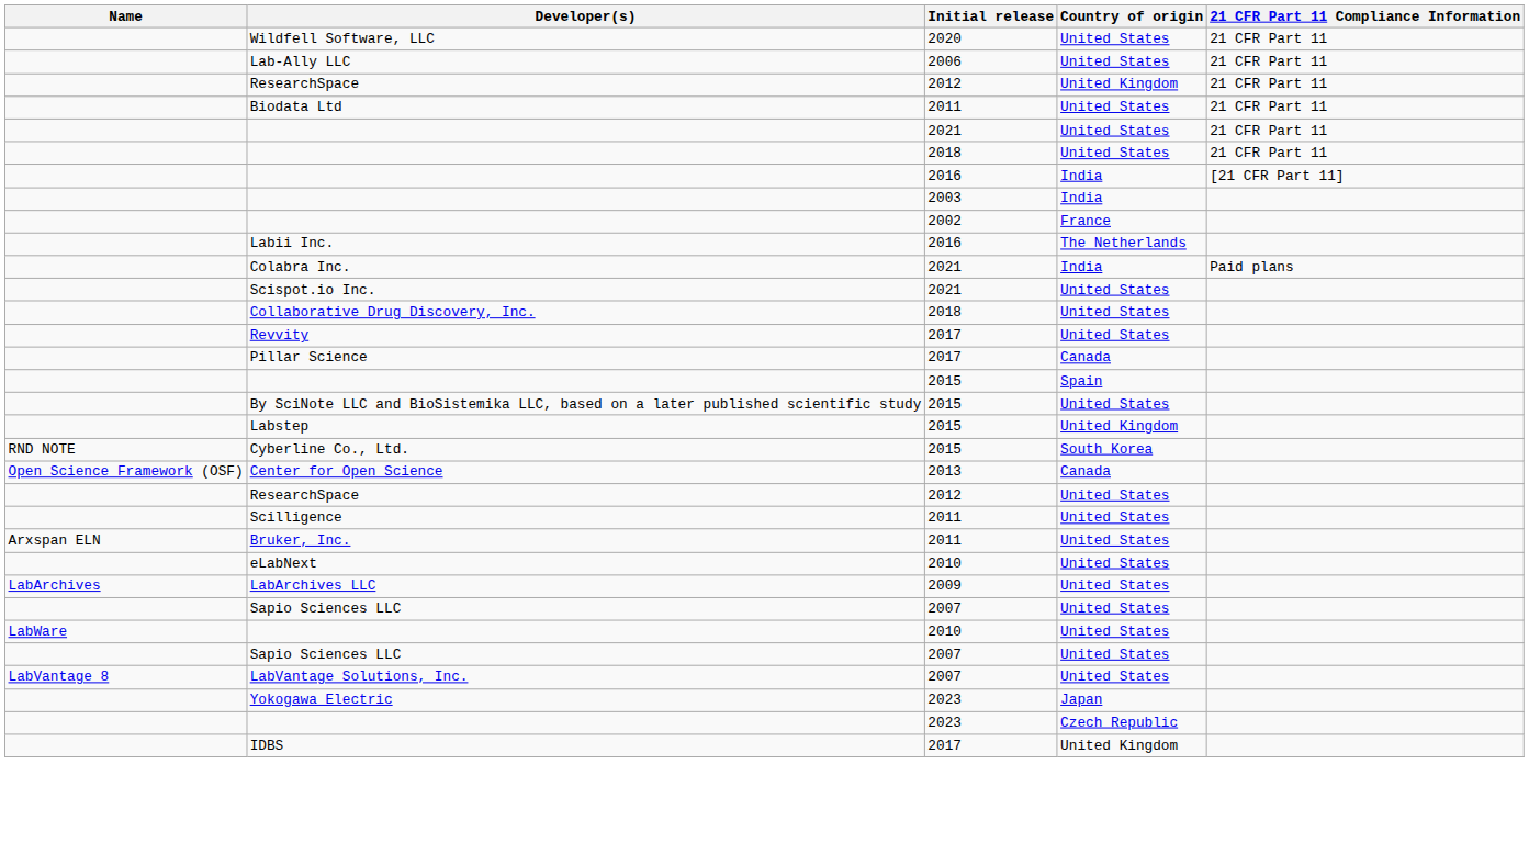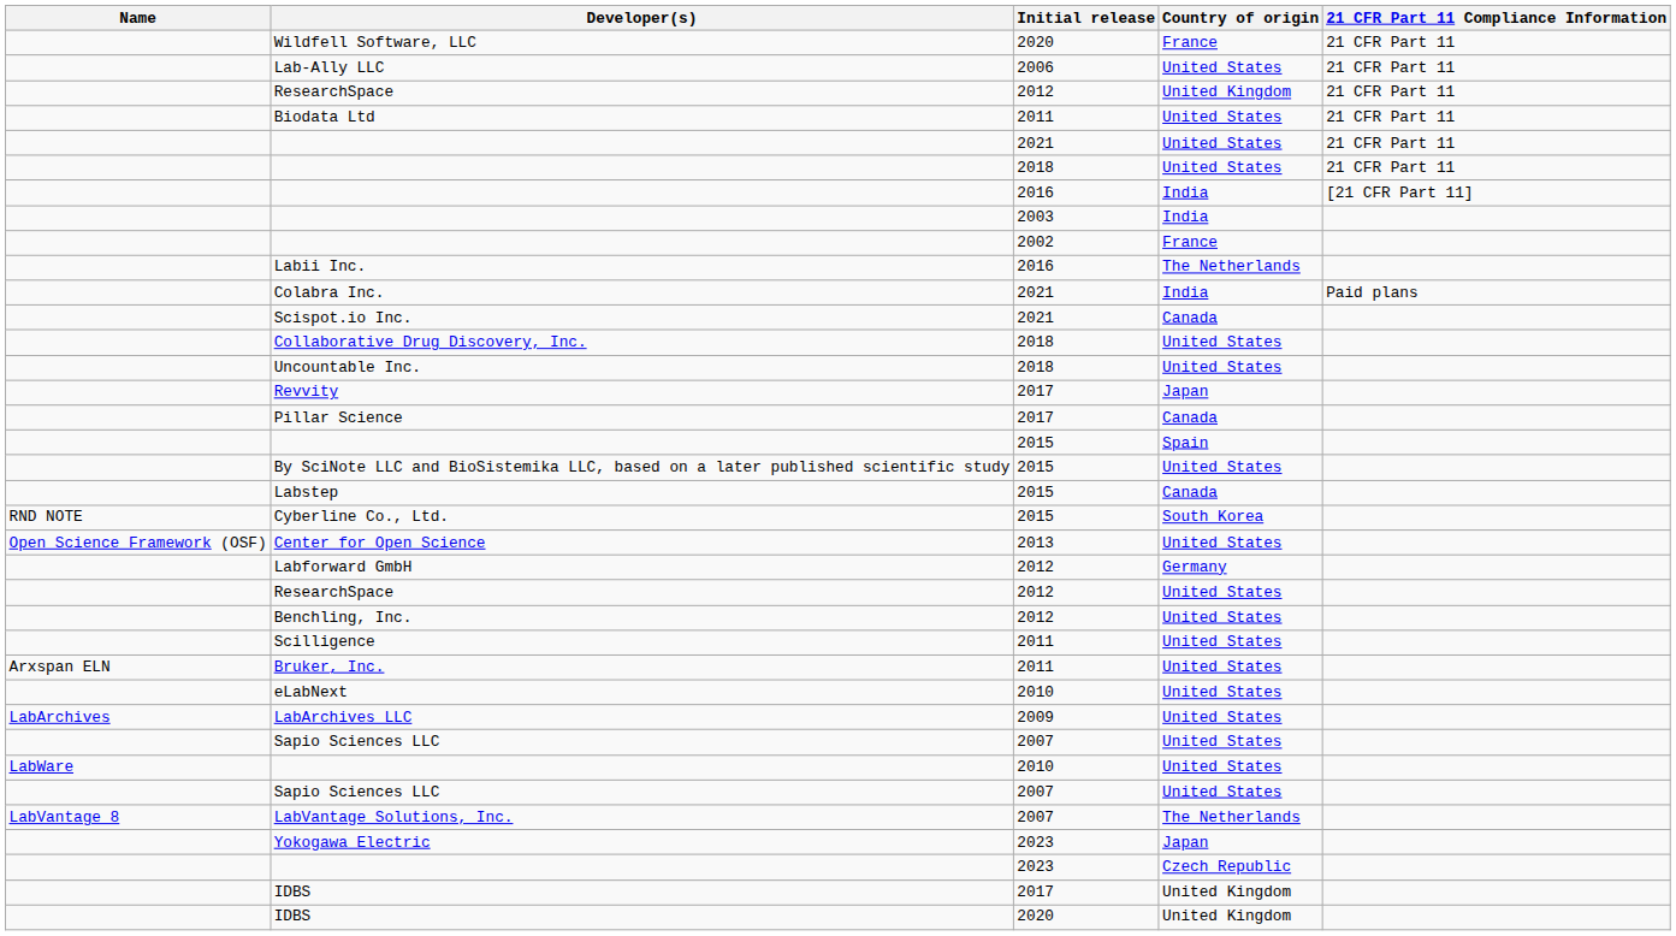Wildfell Software, LLC | Country of origin: United States -> France
Scispot.io Inc. | Country of origin: United States -> Canada
+ row: Uncountable Inc. | 2018 | United States
Revvity | Country of origin: United States -> Japan
Labstep | Country of origin: United Kingdom -> Canada
Center for Open Science | Country of origin: Canada -> United States
+ row: Labforward GmbH | 2012 | Germany
+ row: Benchling, Inc. | 2012 | United States
LabVantage Solutions, Inc. | Country of origin: United States -> The Netherlands
+ row: IDBS | 2020 | United Kingdom
